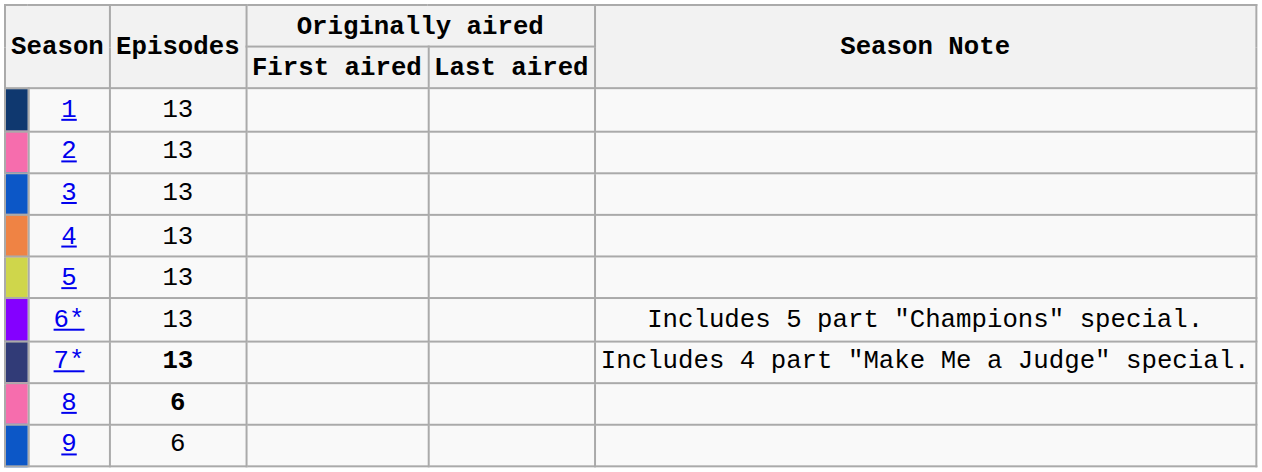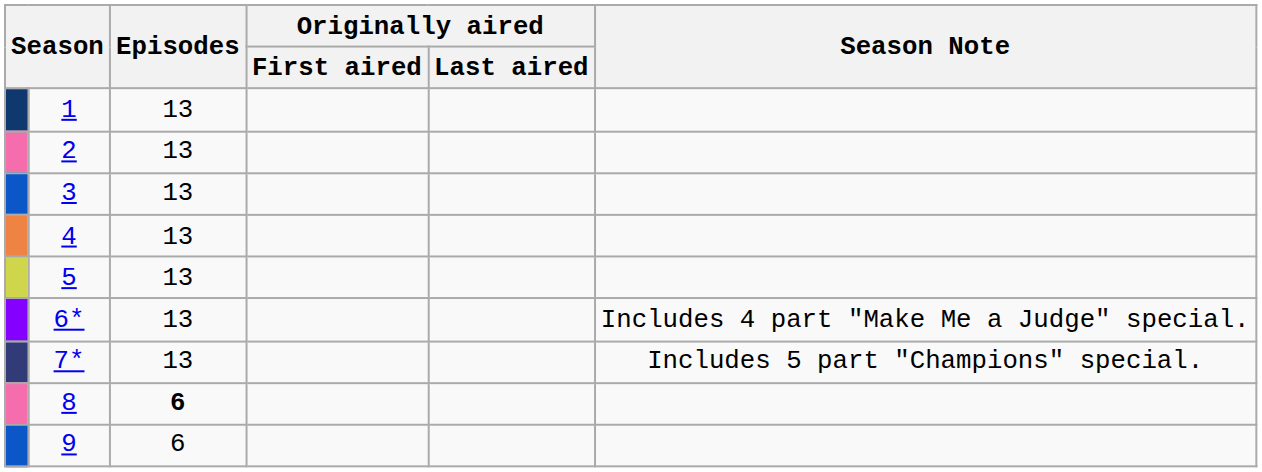6* | Season Note: Includes 5 part "Champions" special. -> Includes 4 part "Make Me a Judge" special.
7* | Episodes: bold -> normal
7* | Season Note: Includes 4 part "Make Me a Judge" special. -> Includes 5 part "Champions" special.
